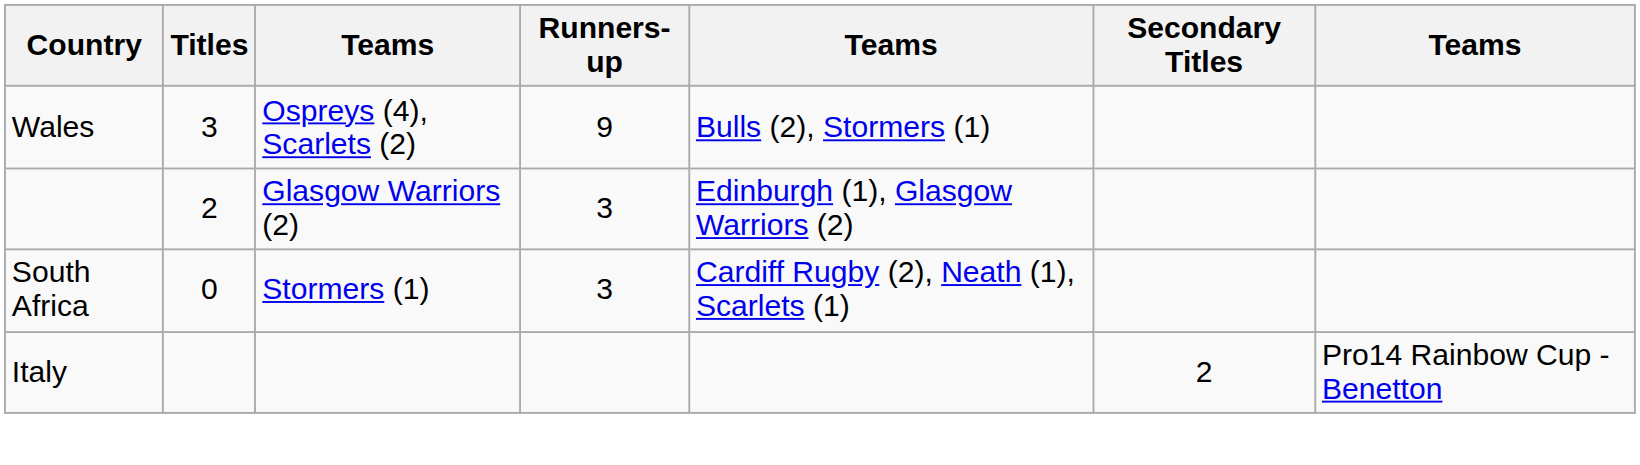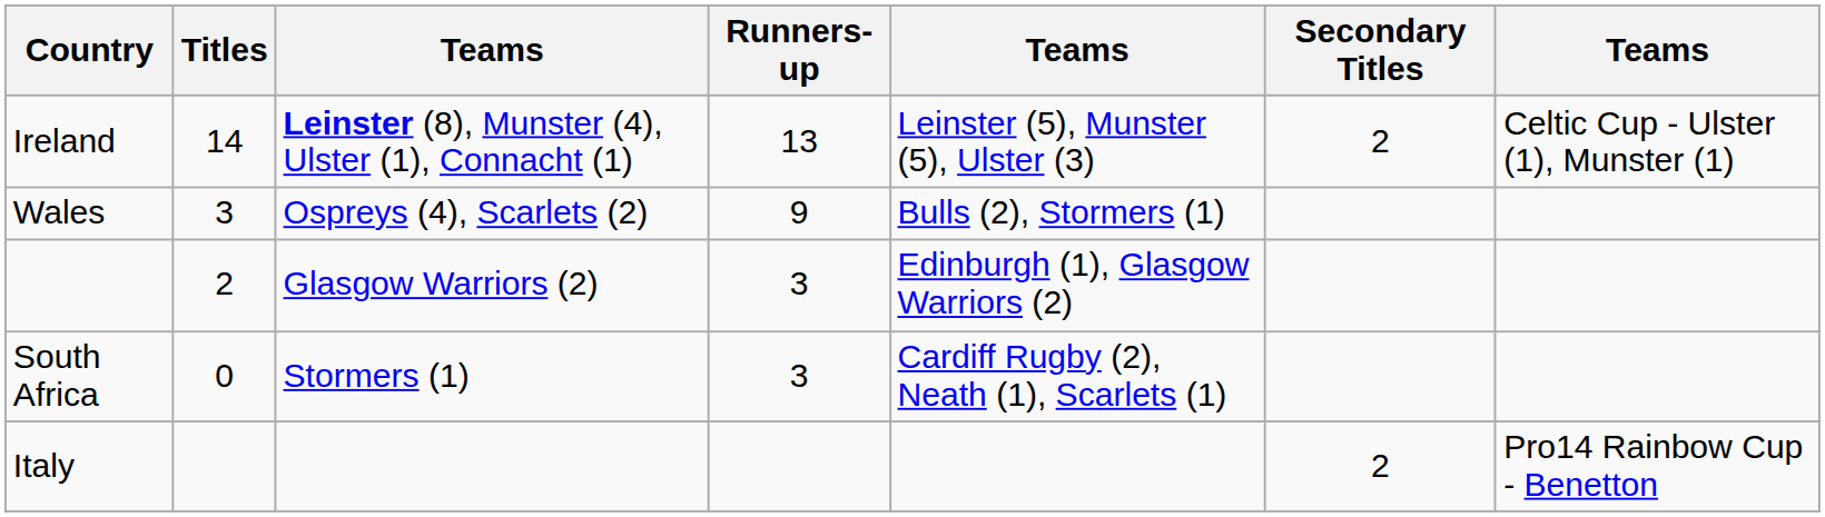+ row: Ireland | 14 | Leinster (8), Munster (4), Ulster (1), Connacht (1) | 13 | Leinster (5), Munster (5), Ulster (3) | 2 | Celtic Cup - Ulster (1), Munster (1)
